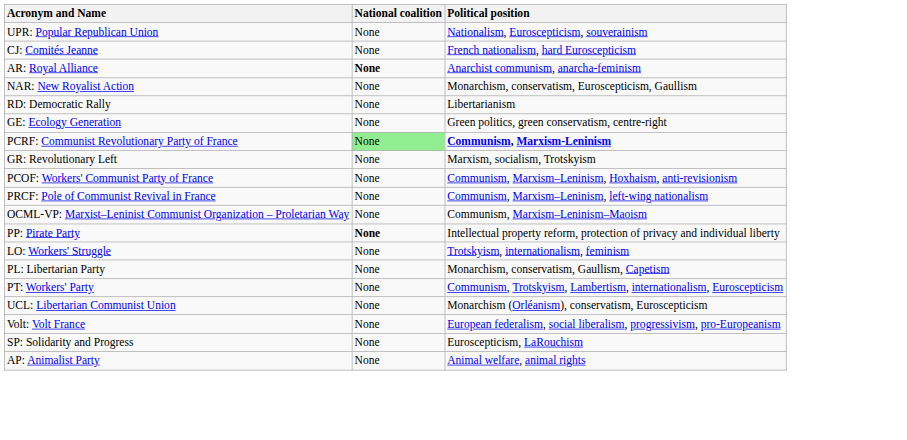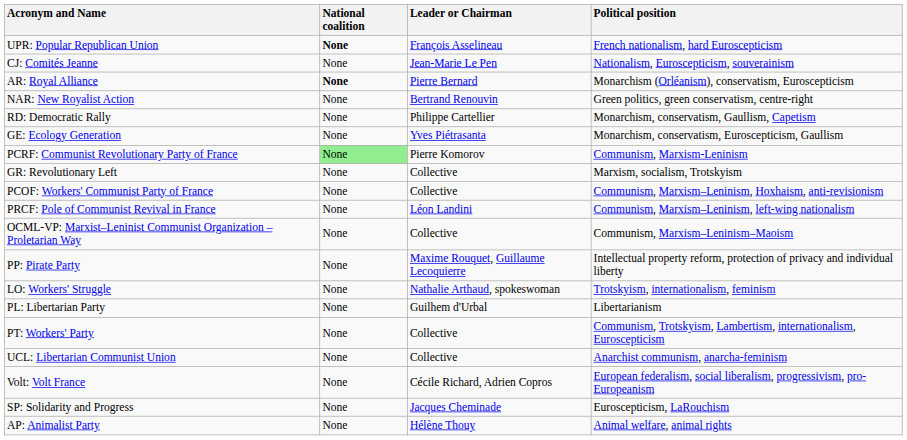+ column: Leader or Chairman | François Asselineau | Jean-Marie Le Pen | Pierre Bernard | Bertrand Renouvin | Philippe Cartellier | Yves Piétrasanta | Pierre Komorov | Collective | Collective | Léon Landini | Collective | Maxime Rouquet, Guillaume Lecoquierre | Nathalie Arthaud, spokeswoman | Guilhem d'Urbal | Collective | Collective | Cécile Richard, Adrien Copros | Jacques Cheminade | Hélène Thouy
UPR: Popular Republican Union | National coalition: normal -> bold
UPR: Popular Republican Union | Political position: Nationalism, Euroscepticism, souverainism -> French nationalism, hard Euroscepticism
CJ: Comités Jeanne | Political position: French nationalism, hard Euroscepticism -> Nationalism, Euroscepticism, souverainism
AR: Royal Alliance | Political position: Anarchist communism, anarcha-feminism -> Monarchism (Orléanism), conservatism, Euroscepticism
NAR: New Royalist Action | Political position: Monarchism, conservatism, Euroscepticism, Gaullism -> Green politics, green conservatism, centre-right
RD: Democratic Rally | Political position: Libertarianism -> Monarchism, conservatism, Gaullism, Capetism
GE: Ecology Generation | Political position: Green politics, green conservatism, centre-right -> Monarchism, conservatism, Euroscepticism, Gaullism
PCRF: Communist Revolutionary Party of France | Political position: bold -> normal
PP: Pirate Party | National coalition: bold -> normal
PL: Libertarian Party | Political position: Monarchism, conservatism, Gaullism, Capetism -> Libertarianism
UCL: Libertarian Communist Union | Political position: Monarchism (Orléanism), conservatism, Euroscepticism -> Anarchist communism, anarcha-feminism
